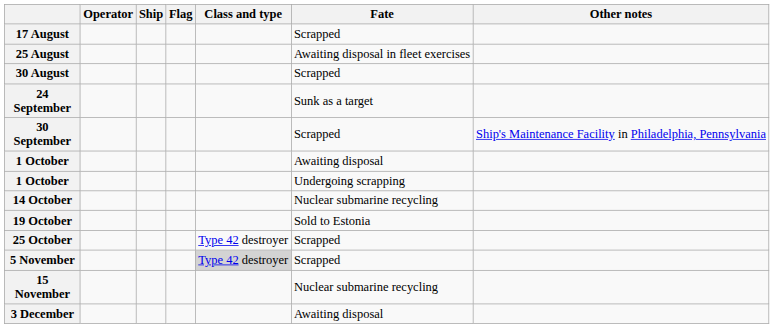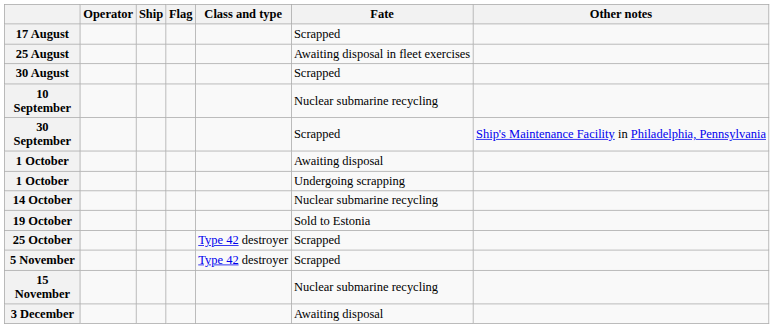+ row: 10 September | Nuclear submarine recycling
- row: 24 September | Sunk as a target
5 November | Class and type: lightgrey background -> no background
